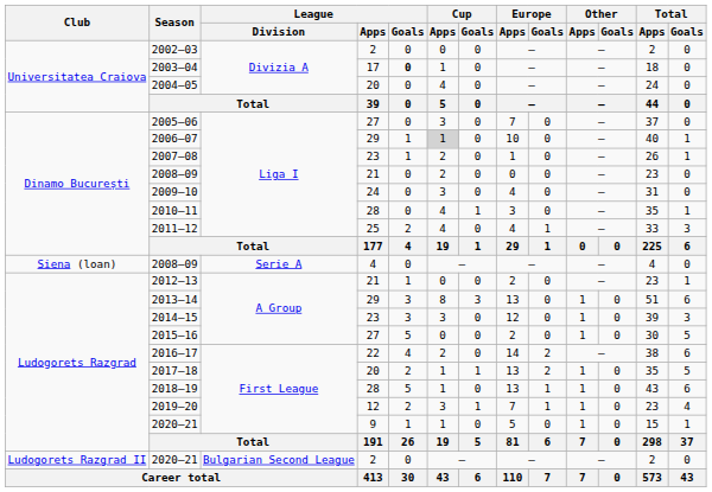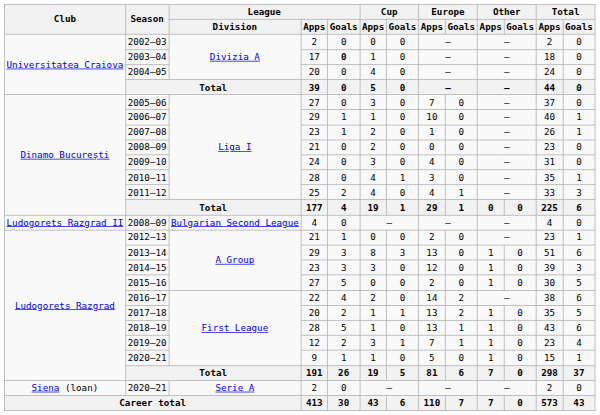2006–07 | Cup / Apps: lightgrey background -> no background
2008–09 / 4 | Club: Siena (loan) -> Ludogorets Razgrad II
2008–09 / 4 | League / Division: Serie A -> Bulgarian Second League
2020–21 / 2 | Club: Ludogorets Razgrad II -> Siena (loan)
2020–21 / 2 | League / Division: Bulgarian Second League -> Serie A
